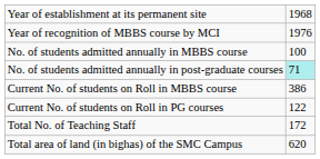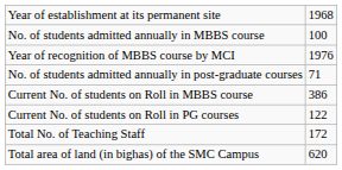rows swapped: Year of recognition of MBBS course by MCI <-> No. of students admitted annually in MBBS course
No. of students admitted annually in post-graduate courses | column 2: paleturquoise background -> no background
